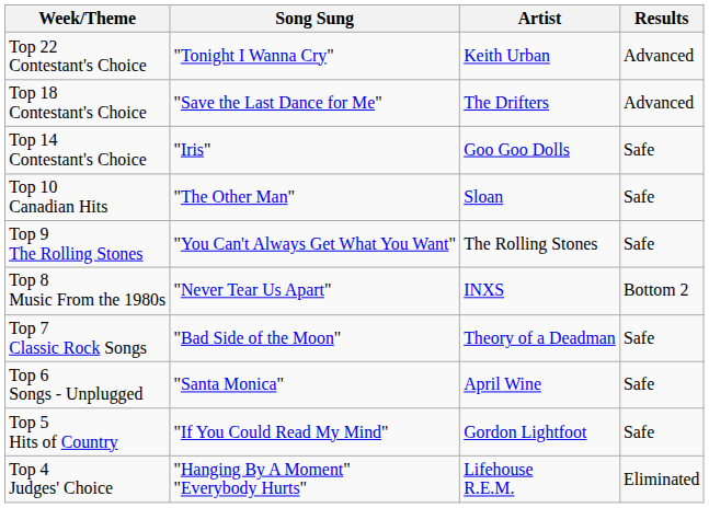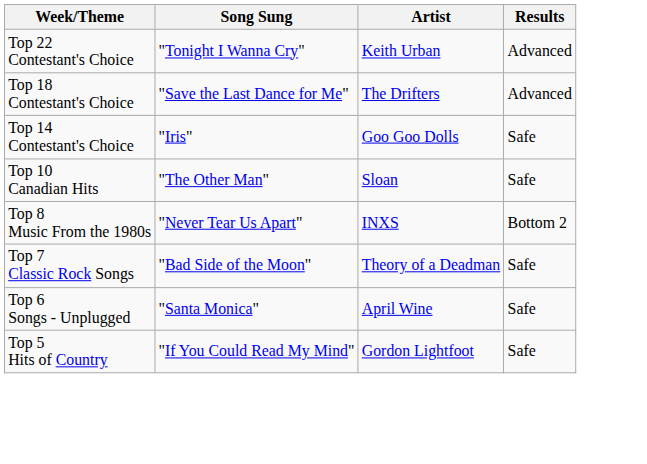- row: Top 9 The Rolling Stones | "You Can't Always Get What You Want" | The Rolling Stones | Safe
- row: Top 4 Judges' Choice | "Hanging By A Moment" "Everybody Hurts" | Lifehouse R.E.M. | Eliminated
